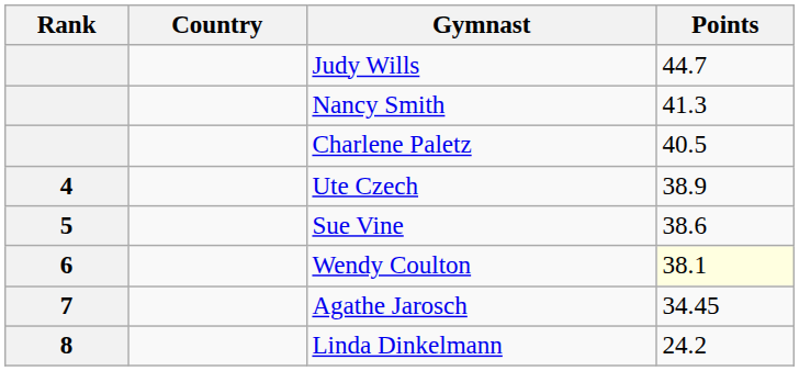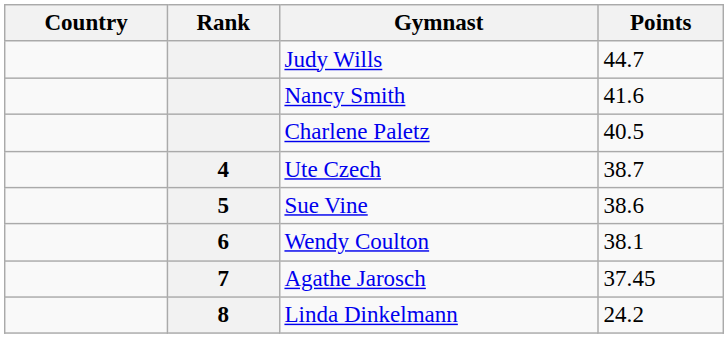columns swapped: Rank <-> Country
Nancy Smith | Points: 41.3 -> 41.6
Ute Czech | Points: 38.9 -> 38.7
Wendy Coulton | Points: lightyellow background -> no background
Agathe Jarosch | Points: 34.45 -> 37.45
